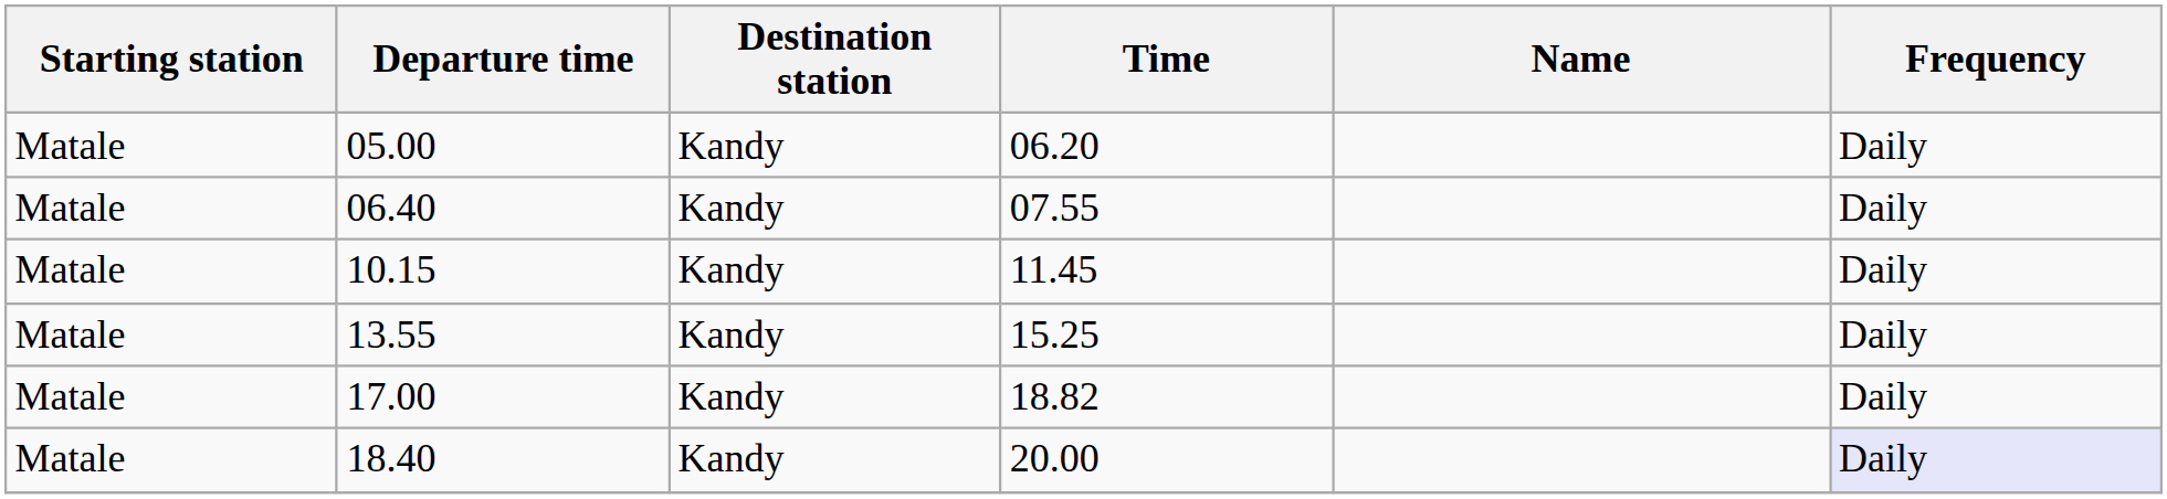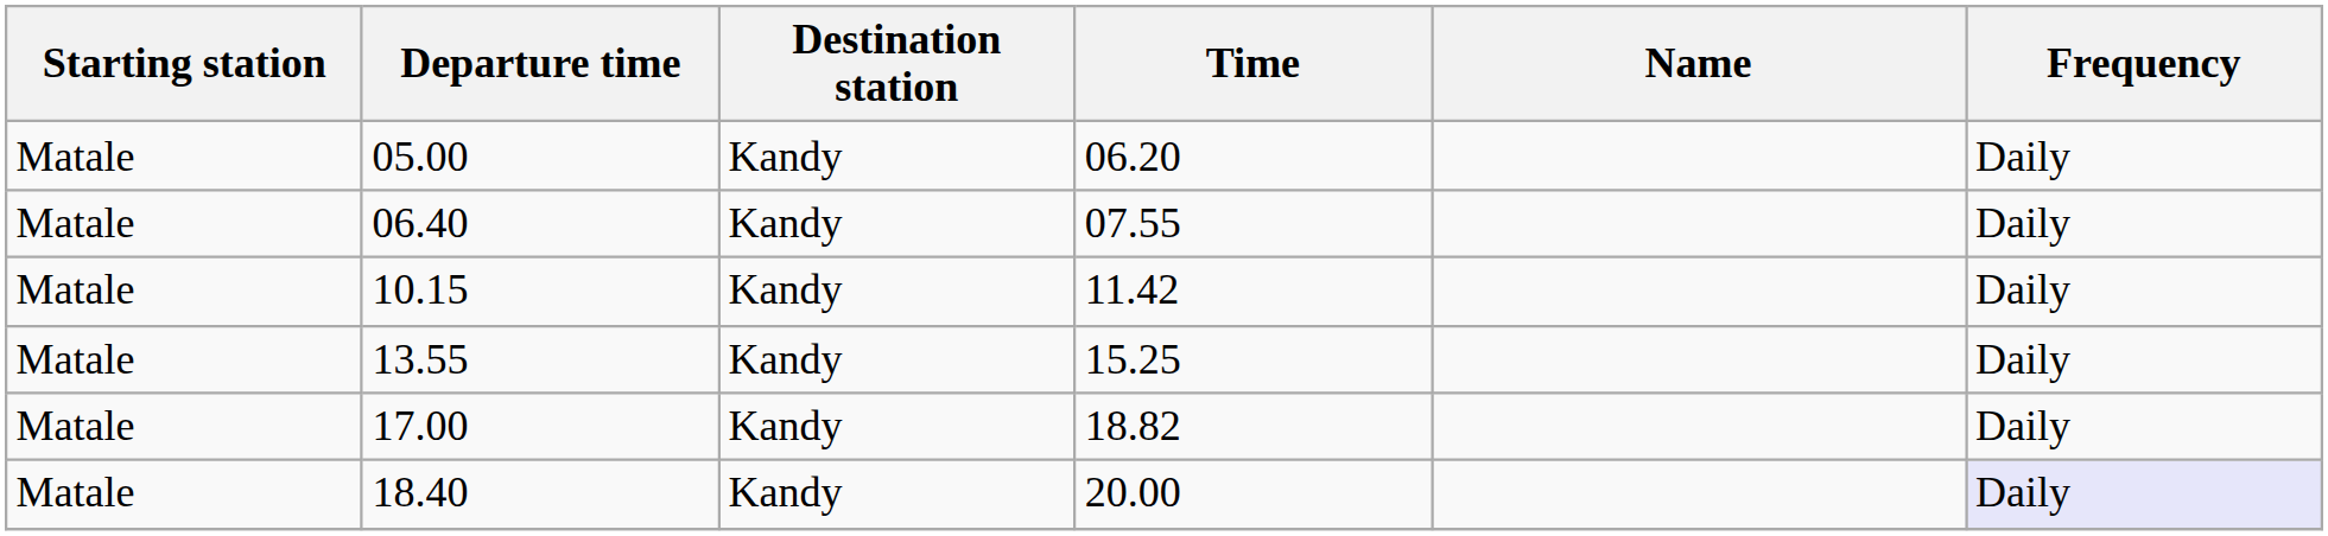10.15 | Time: 11.45 -> 11.42
